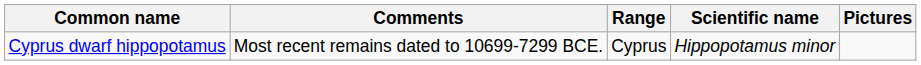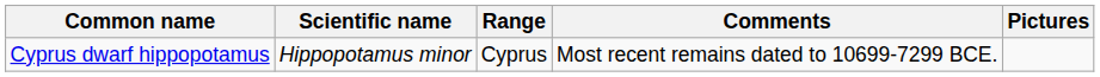columns swapped: Scientific name <-> Comments
